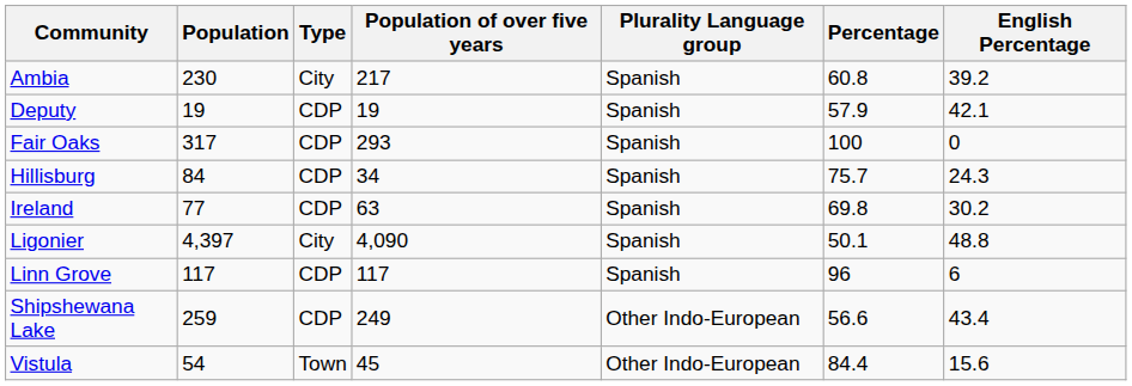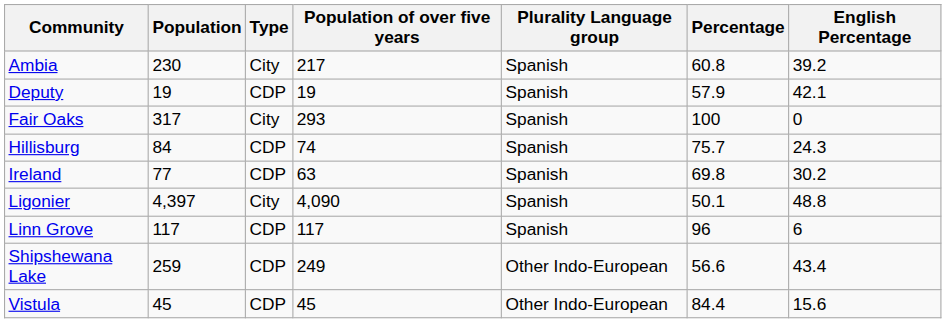Fair Oaks | Type: CDP -> City
Hillisburg | Population of over five years: 34 -> 74
Vistula | Population: 54 -> 45
Vistula | Type: Town -> CDP
